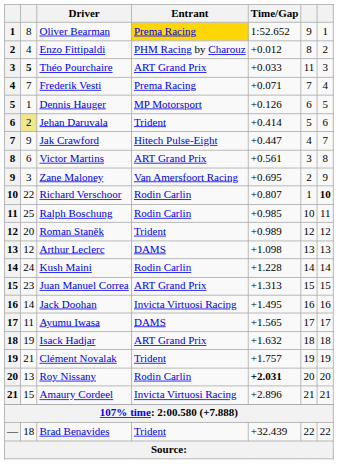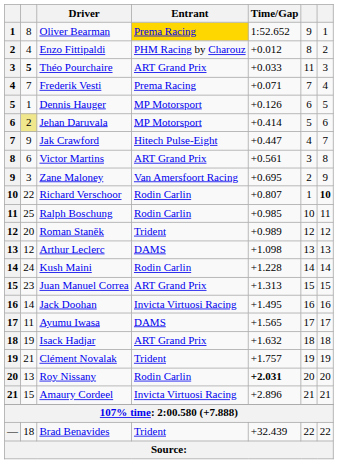Jehan Daruvala | Entrant: Trident -> MP Motorsport
